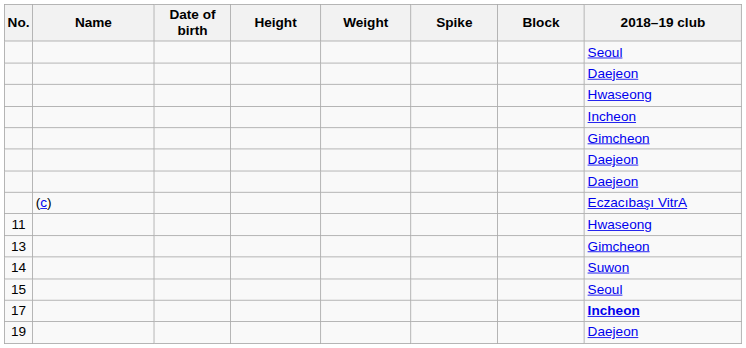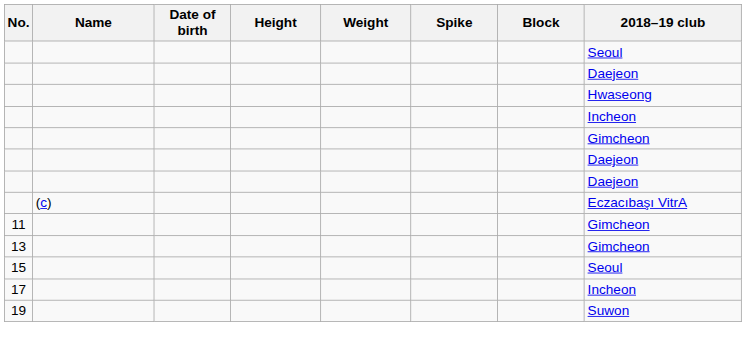11 | 2018–19 club: Hwaseong -> Gimcheon
- row: 14 | Suwon
17 | 2018–19 club: bold -> normal
19 | 2018–19 club: Daejeon -> Suwon
